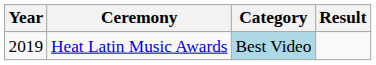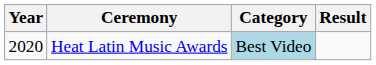Heat Latin Music Awards | Year: 2019 -> 2020
